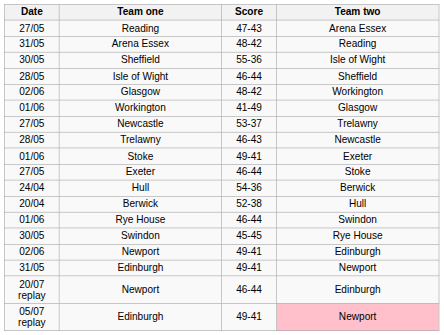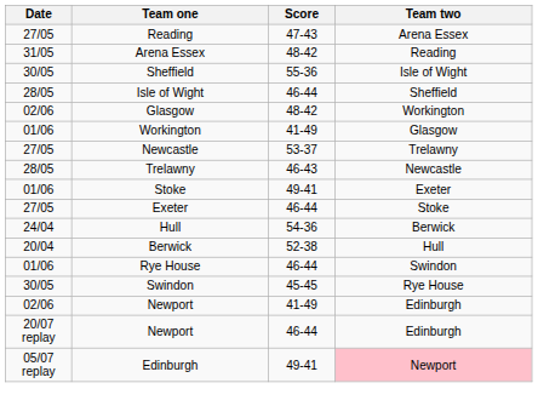02/06 / Newport | Score: 49-41 -> 41-49
- row: 31/05 | Edinburgh | 49-41 | Newport
